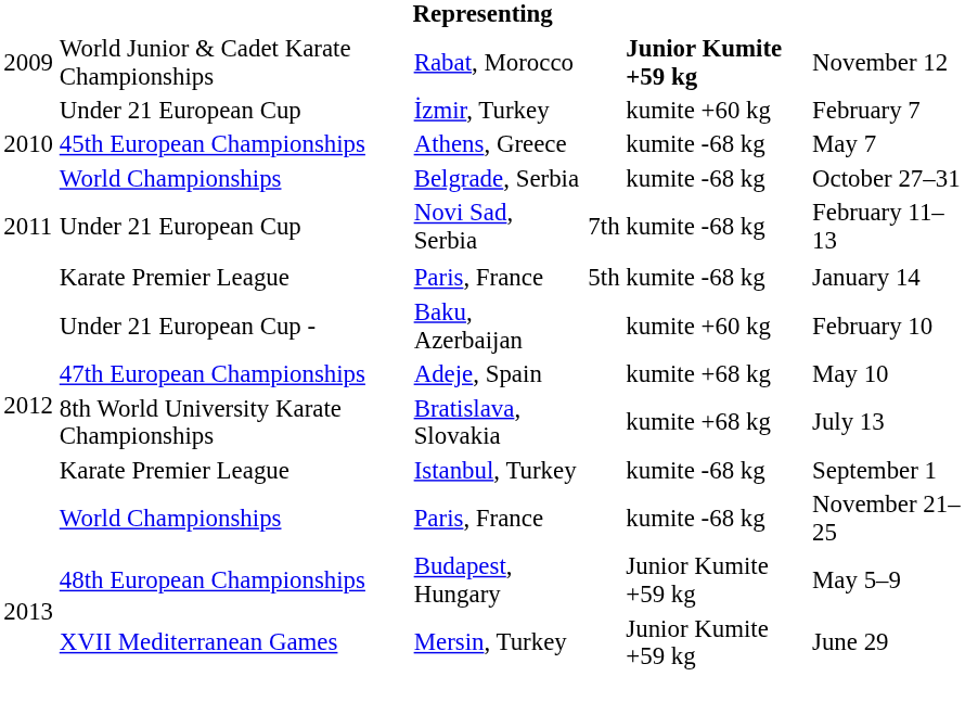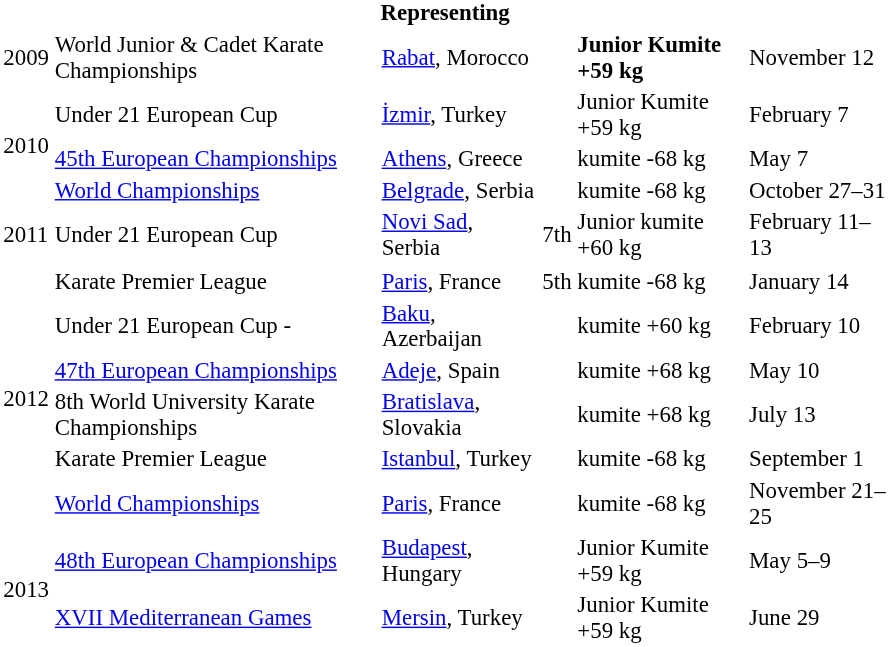İzmir, Turkey | column 5: kumite +60 kg -> Junior Kumite +59 kg
Novi Sad, Serbia | column 5: kumite -68 kg -> Junior kumite +60 kg
